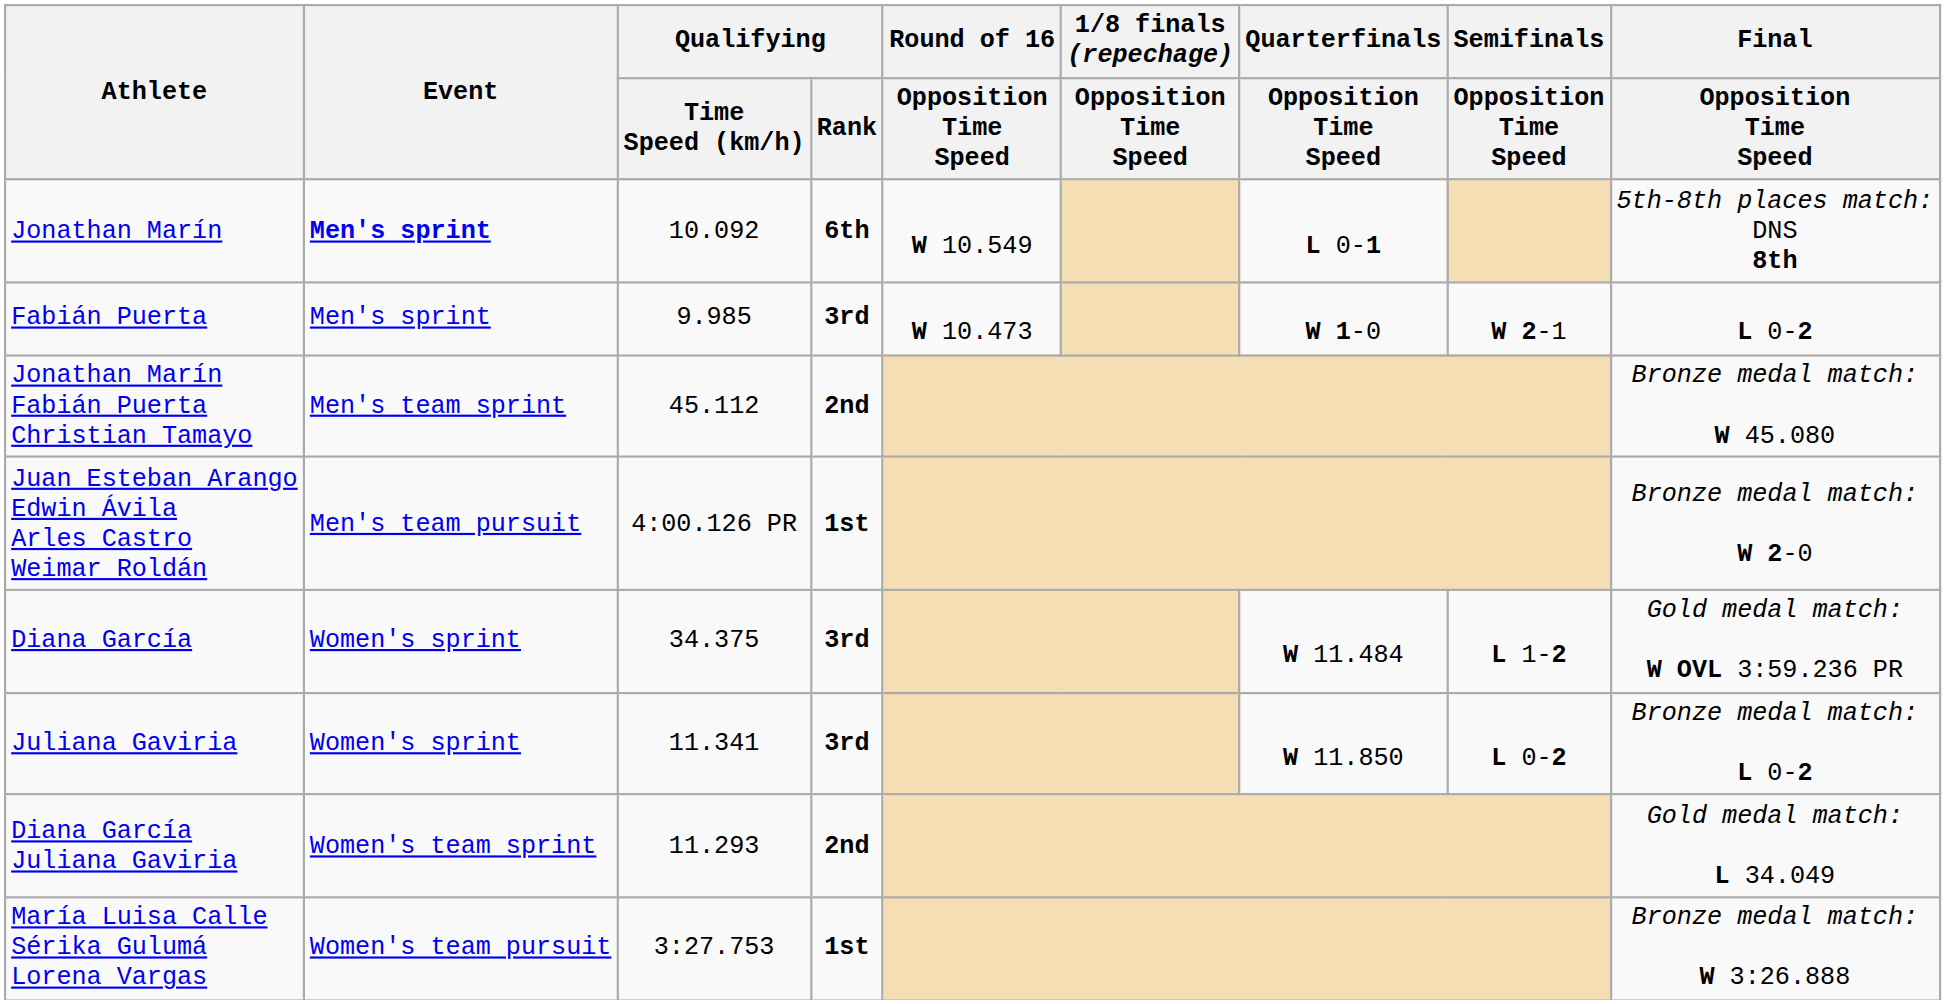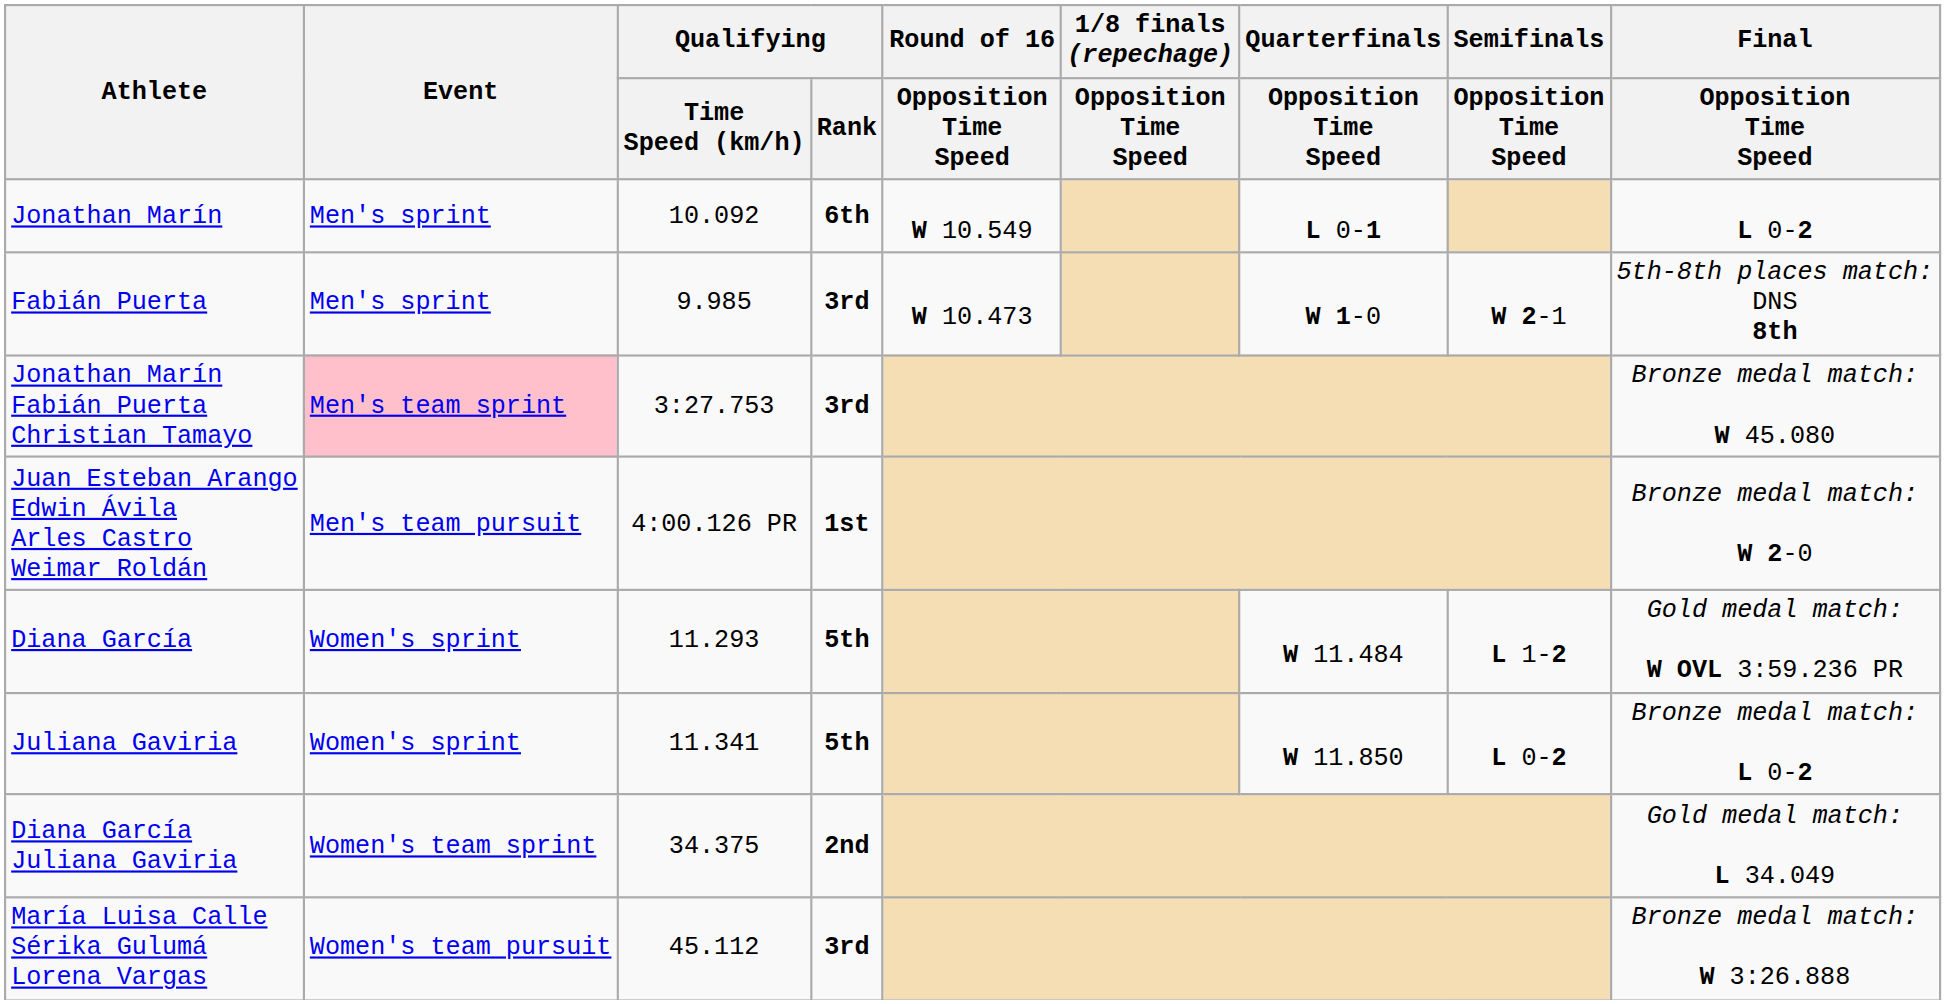Jonathan Marín | Event: bold -> normal
Jonathan Marín | Final / Opposition Time Speed: 5th-8th places match: DNS 8th -> L 0-2
Fabián Puerta | Final / Opposition Time Speed: L 0-2 -> 5th-8th places match: DNS 8th
Jonathan Marín Fabián Puerta Christian Tamayo | Event: no background -> pink background
Jonathan Marín Fabián Puerta Christian Tamayo | Qualifying / Time Speed (km/h): 45.112 -> 3:27.753
Jonathan Marín Fabián Puerta Christian Tamayo | Qualifying / Rank: 2nd -> 3rd
Diana García | Qualifying / Time Speed (km/h): 34.375 -> 11.293
Diana García | Qualifying / Rank: 3rd -> 5th
Juliana Gaviria | Qualifying / Rank: 3rd -> 5th
Diana García Juliana Gaviria | Qualifying / Time Speed (km/h): 11.293 -> 34.375
María Luisa Calle Sérika Gulumá Lorena Vargas | Qualifying / Time Speed (km/h): 3:27.753 -> 45.112
María Luisa Calle Sérika Gulumá Lorena Vargas | Qualifying / Rank: 1st -> 3rd
